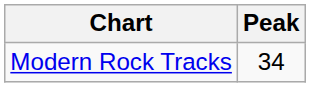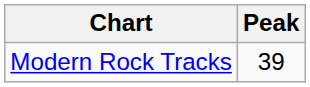Modern Rock Tracks | Peak: 34 -> 39
